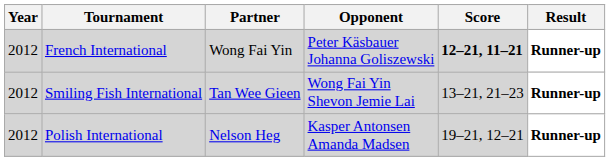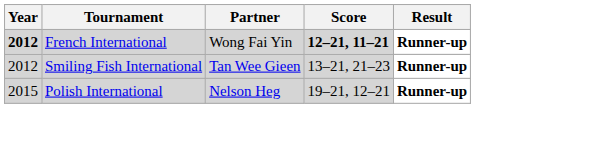- column: Opponent | Peter Käsbauer Johanna Goliszewski | Wong Fai Yin Shevon Jemie Lai | Kasper Antonsen Amanda Madsen
French International | Year: normal -> bold
Polish International | Year: 2012 -> 2015
